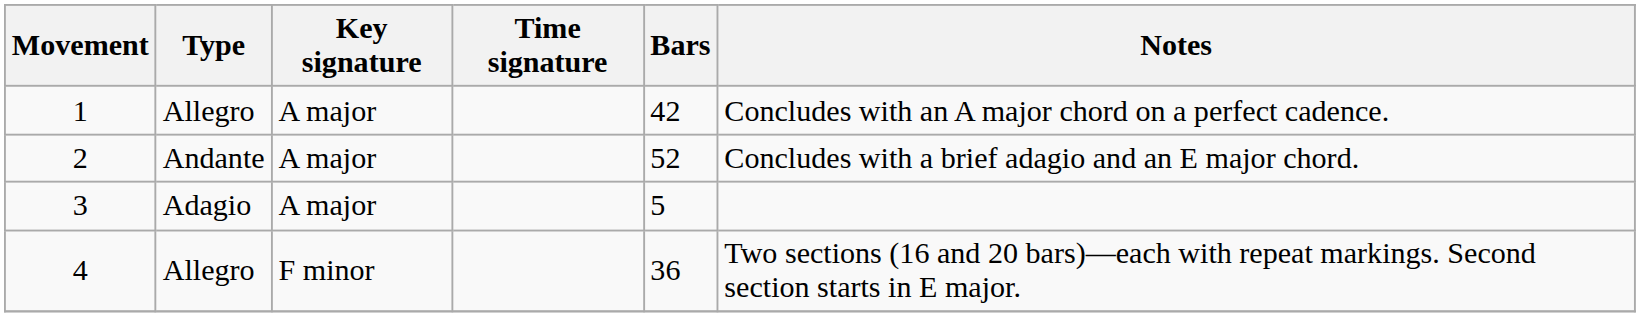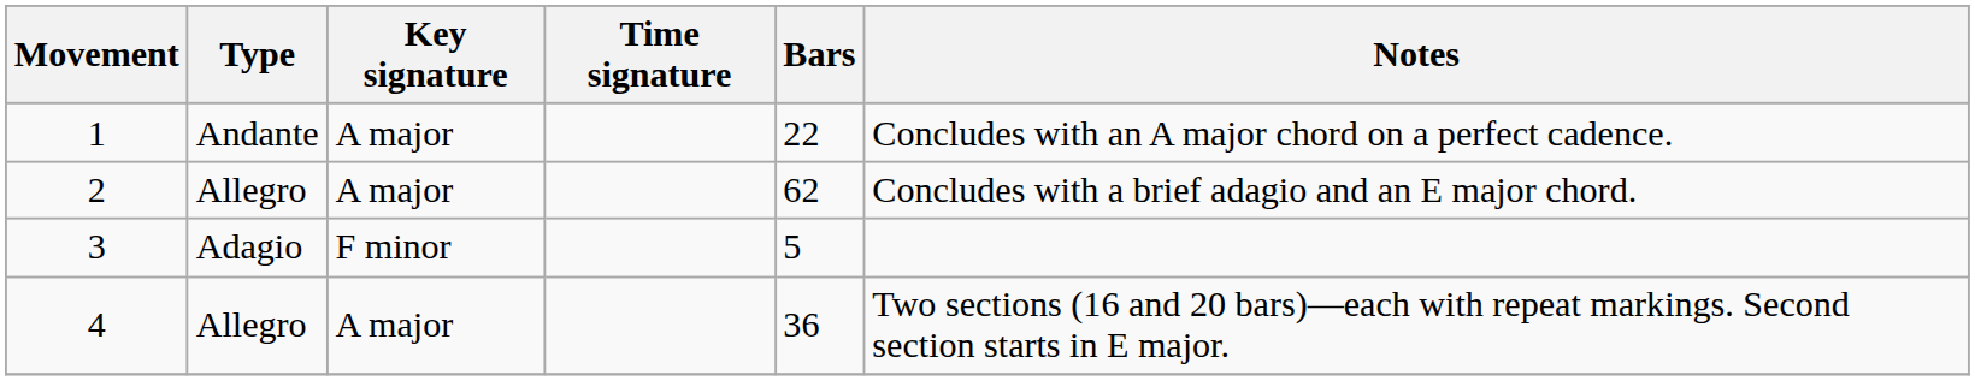1 | Type: Allegro -> Andante
1 | Bars: 42 -> 22
2 | Type: Andante -> Allegro
2 | Bars: 52 -> 62
3 | Key signature: A major -> F minor
4 | Key signature: F minor -> A major
